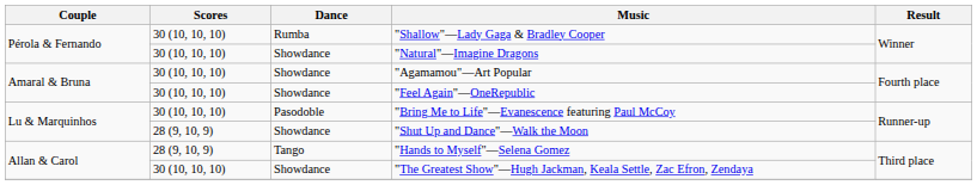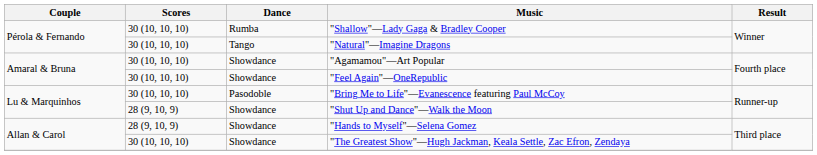"Natural"—Imagine Dragons | Dance: Showdance -> Tango
"Hands to Myself"—Selena Gomez | Dance: Tango -> Showdance
